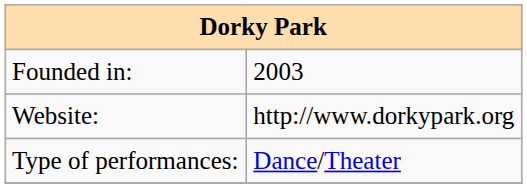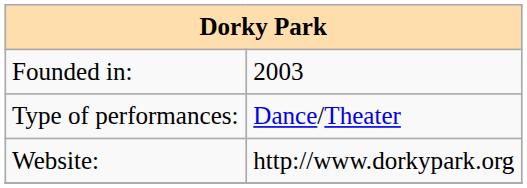rows swapped: Type of performances: <-> Website:
